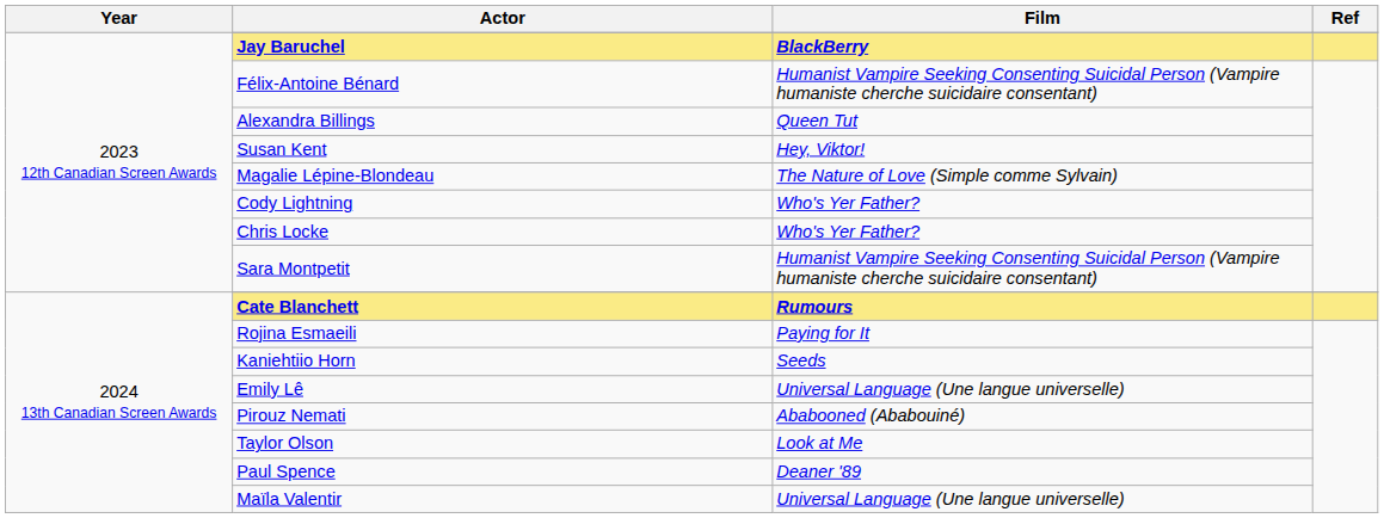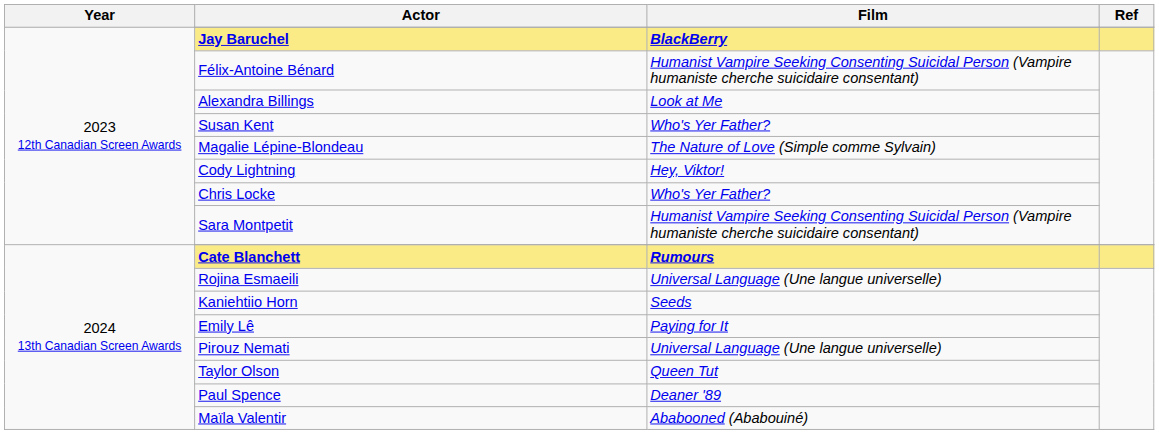Alexandra Billings | Film: Queen Tut -> Look at Me
Susan Kent | Film: Hey, Viktor! -> Who's Yer Father?
Cody Lightning | Film: Who's Yer Father? -> Hey, Viktor!
Rojina Esmaeili | Film: Paying for It -> Universal Language (Une langue universelle)
Emily Lê | Film: Universal Language (Une langue universelle) -> Paying for It
Pirouz Nemati | Film: Ababooned (Ababouiné) -> Universal Language (Une langue universelle)
Taylor Olson | Film: Look at Me -> Queen Tut
Maïla Valentir | Film: Universal Language (Une langue universelle) -> Ababooned (Ababouiné)
